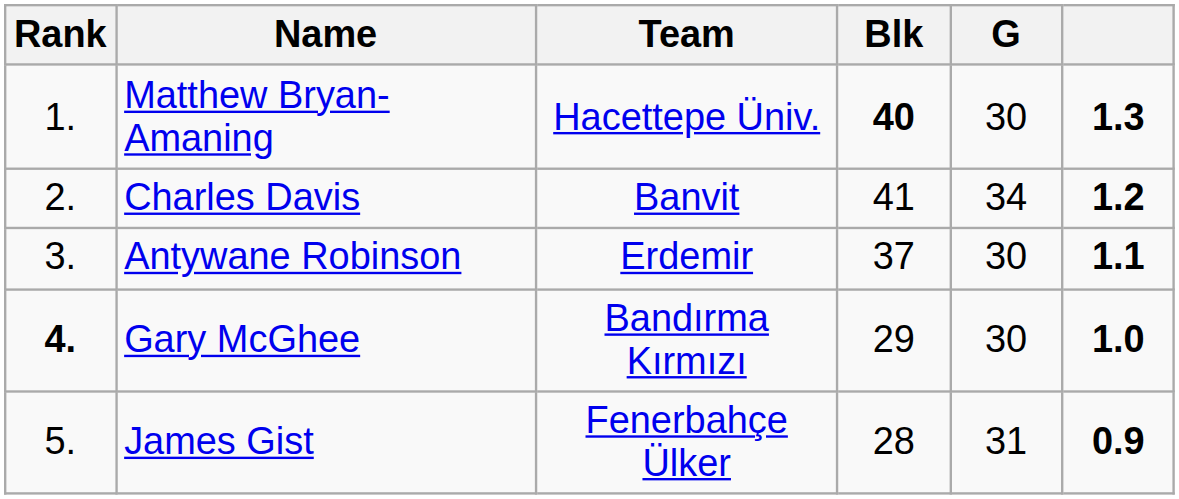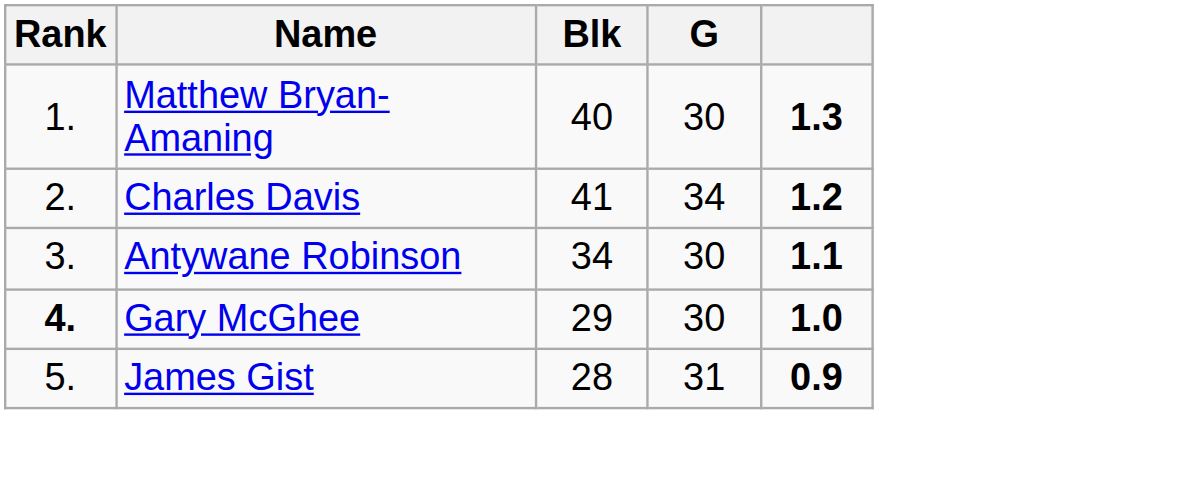- column: Team | Hacettepe Üniv. | Banvit | Erdemir | Bandırma Kırmızı | Fenerbahçe Ülker
Matthew Bryan-Amaning | Blk: bold -> normal
Antywane Robinson | Blk: 37 -> 34
